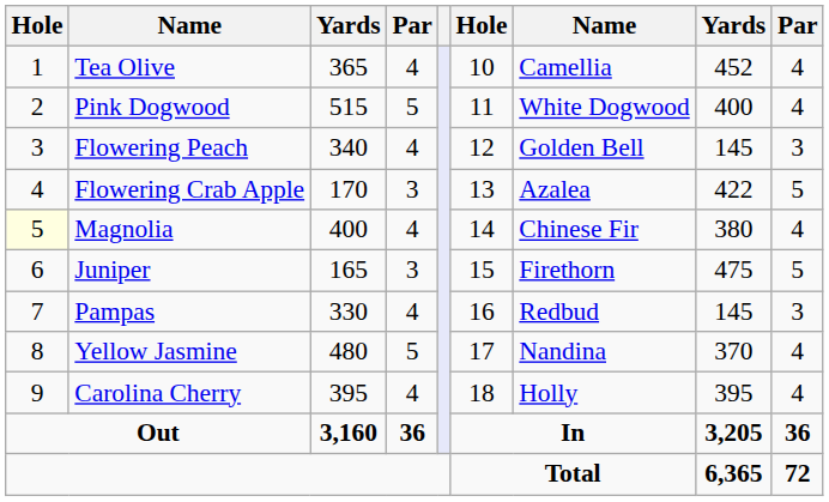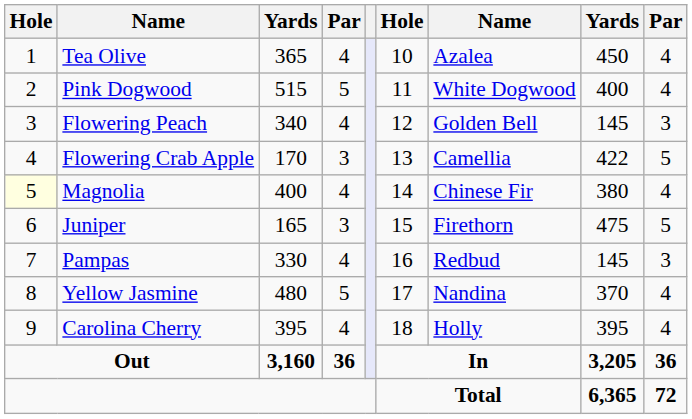Tea Olive | column 7: Camellia -> Azalea
Tea Olive | column 8: 452 -> 450
Flowering Crab Apple | column 7: Azalea -> Camellia
